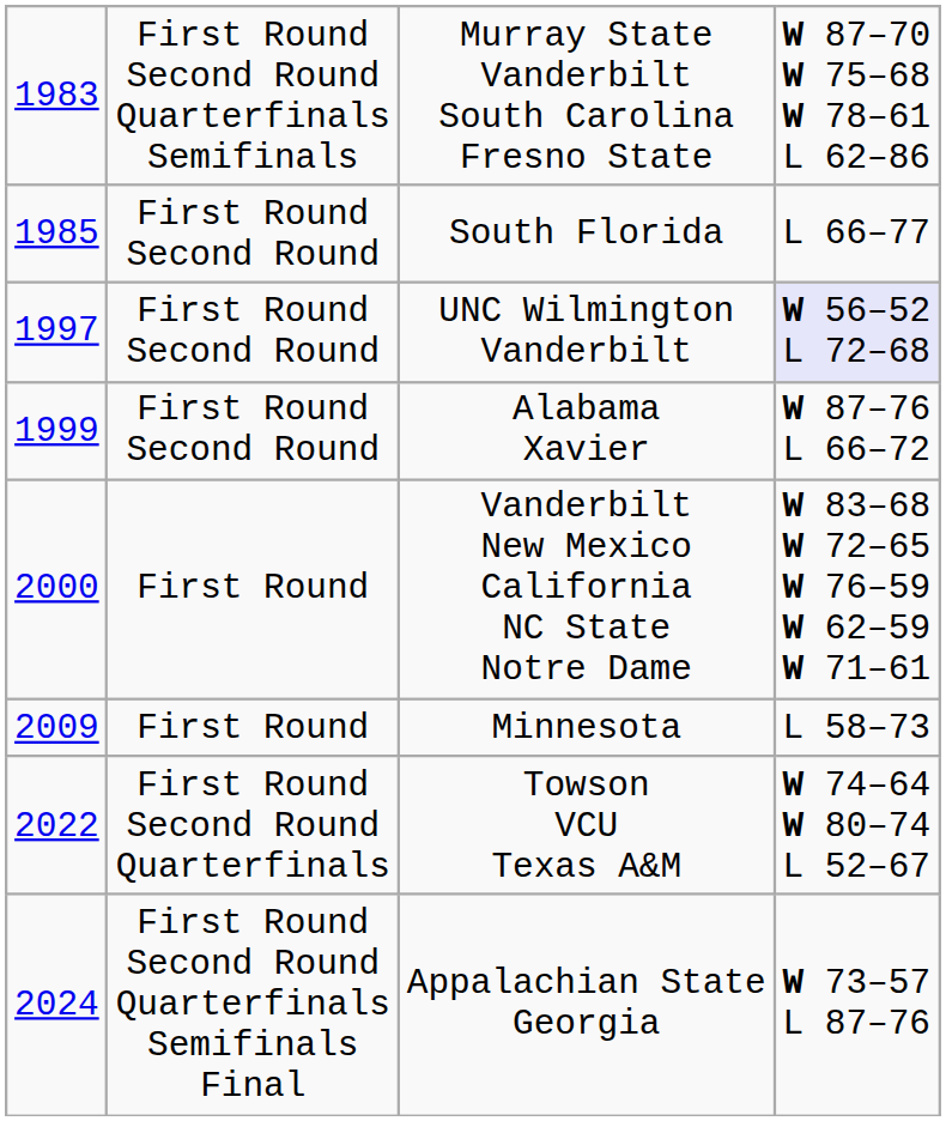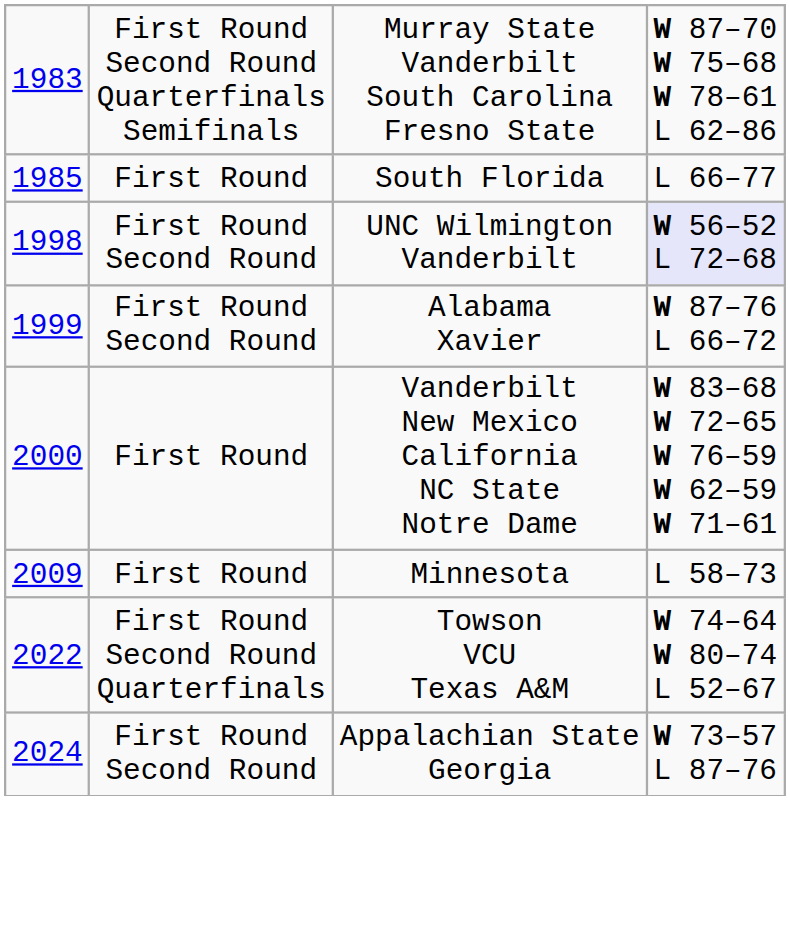South Florida | column 2: First Round Second Round -> First Round
UNC Wilmington Vanderbilt | column 1: 1997 -> 1998
Appalachian State Georgia | column 2: First Round Second Round Quarterfinals Semifinals Final -> First Round Second Round
